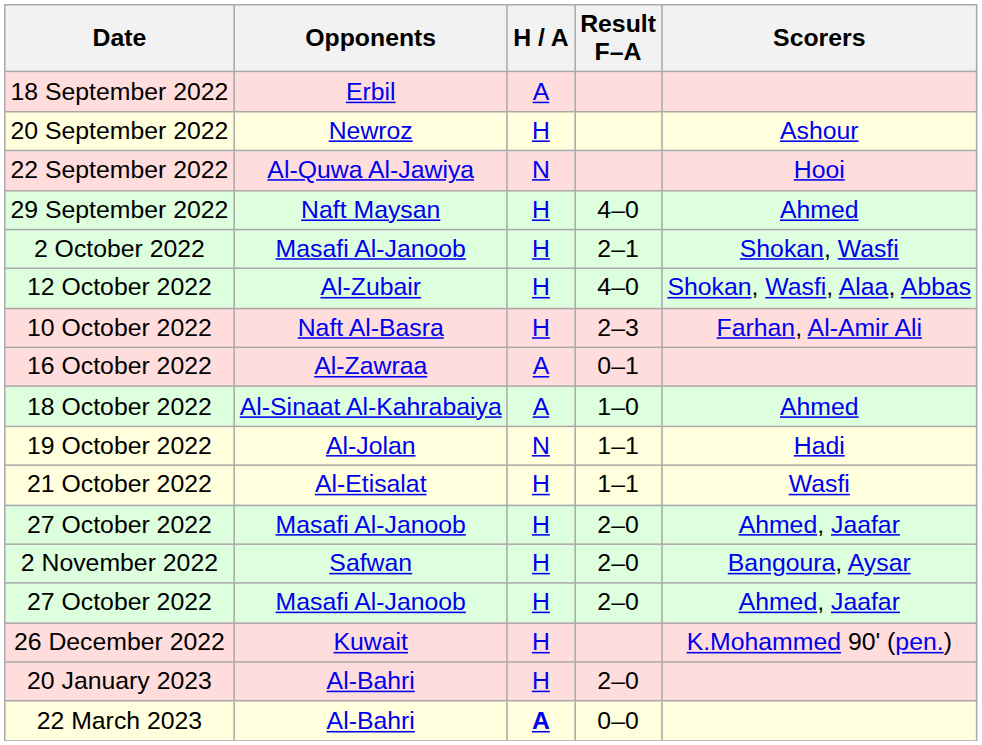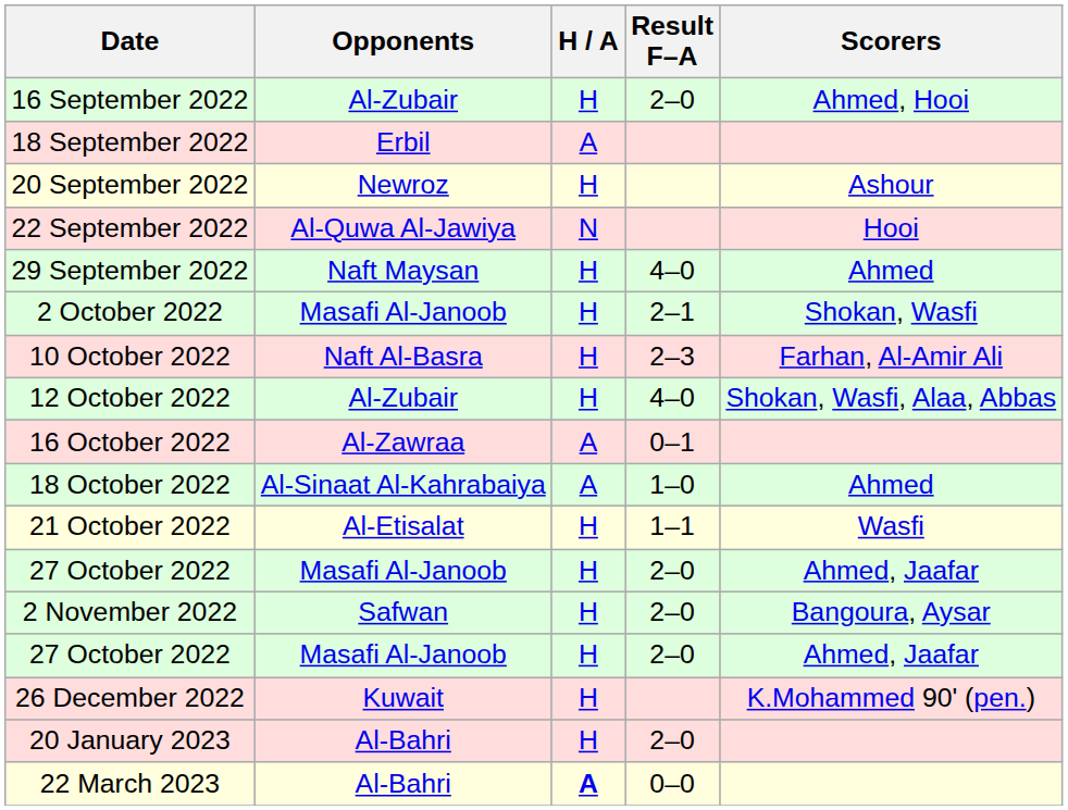+ row: 16 September 2022 | Al-Zubair | H | 2–0 | Ahmed, Hooi
rows swapped: 10 October 2022 <-> 12 October 2022
- row: 19 October 2022 | Al-Jolan | N | 1–1 | Hadi
